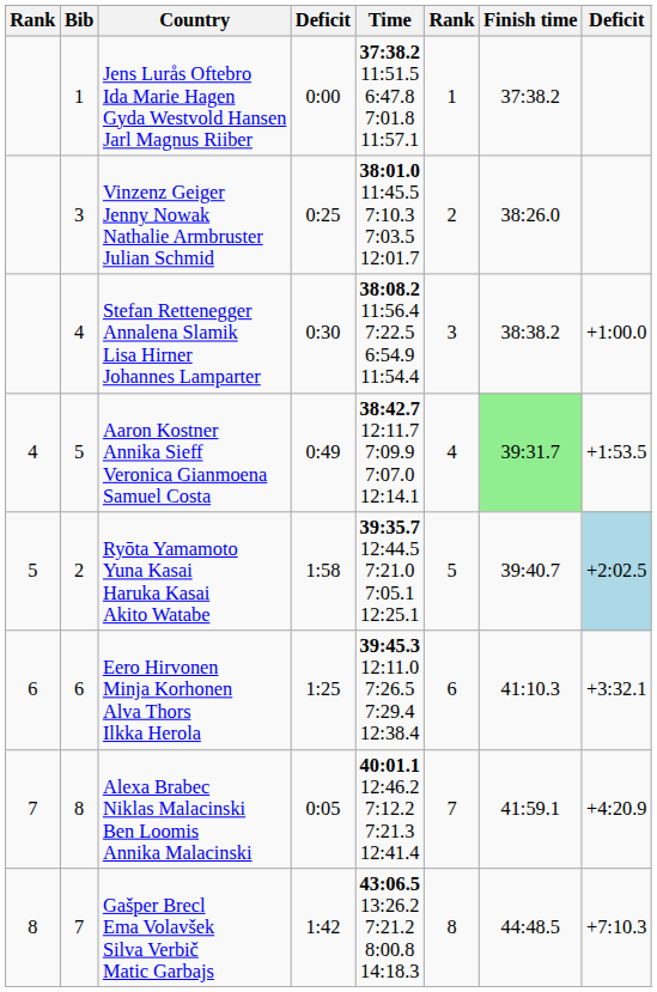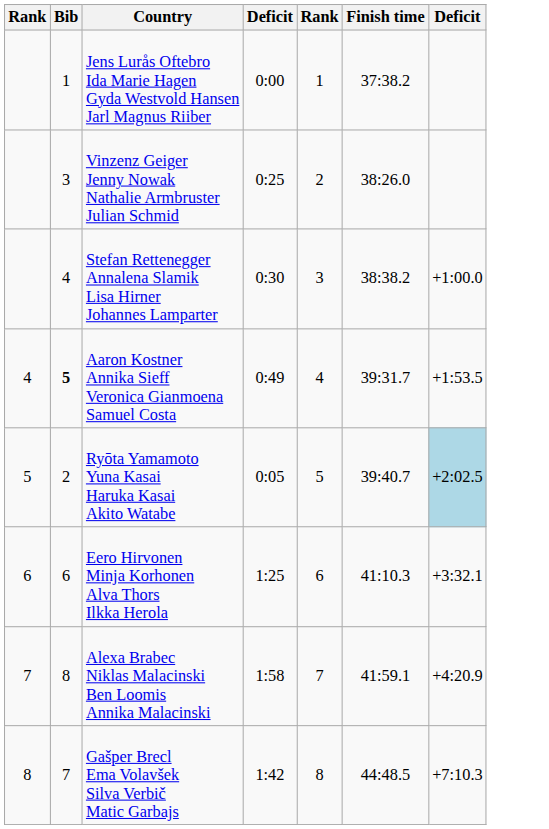- column: Time | 37:38.2 11:51.5 6:47.8 7:01.8 11:57.1 | 38:01.0 11:45.5 7:10.3 7:03.5 12:01.7 | 38:08.2 11:56.4 7:22.5 6:54.9 11:54.4 | 38:42.7 12:11.7 7:09.9 7:07.0 12:14.1 | 39:35.7 12:44.5 7:21.0 7:05.1 12:25.1 | 39:45.3 12:11.0 7:26.5 7:29.4 12:38.4 | 40:01.1 12:46.2 7:12.2 7:21.3 12:41.4 | 43:06.5 13:26.2 7:21.2 8:00.8 14:18.3
Aaron Kostner Annika Sieff Veronica Gianmoena Samuel Costa | Bib: normal -> bold
Aaron Kostner Annika Sieff Veronica Gianmoena Samuel Costa | Finish time: lightgreen background -> no background
Ryōta Yamamoto Yuna Kasai Haruka Kasai Akito Watabe | column 4: 1:58 -> 0:05
Alexa Brabec Niklas Malacinski Ben Loomis Annika Malacinski | column 4: 0:05 -> 1:58
